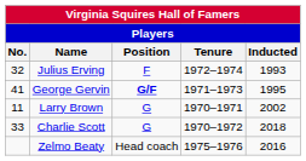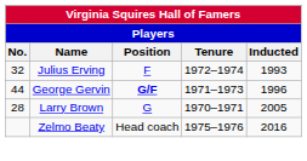George Gervin | No.: 41 -> 44
George Gervin | Inducted: 1995 -> 1996
Larry Brown | No.: 11 -> 28
Larry Brown | Inducted: 2002 -> 2005
- row: 33 | Charlie Scott | G | 1970–1972 | 2018
